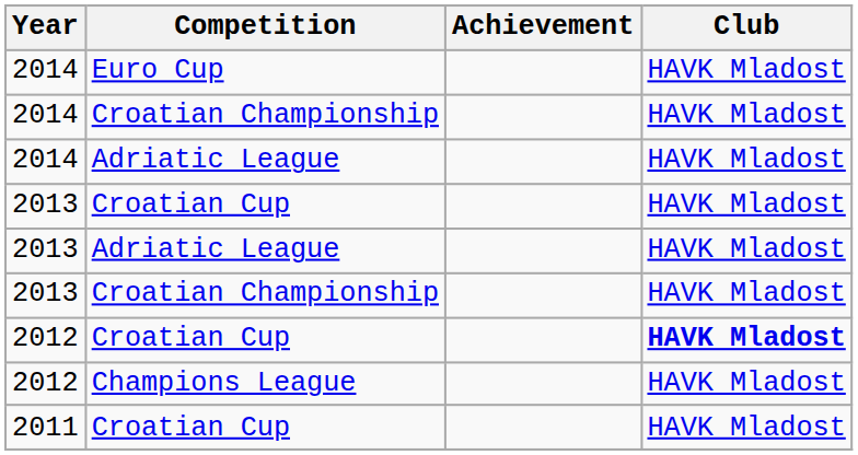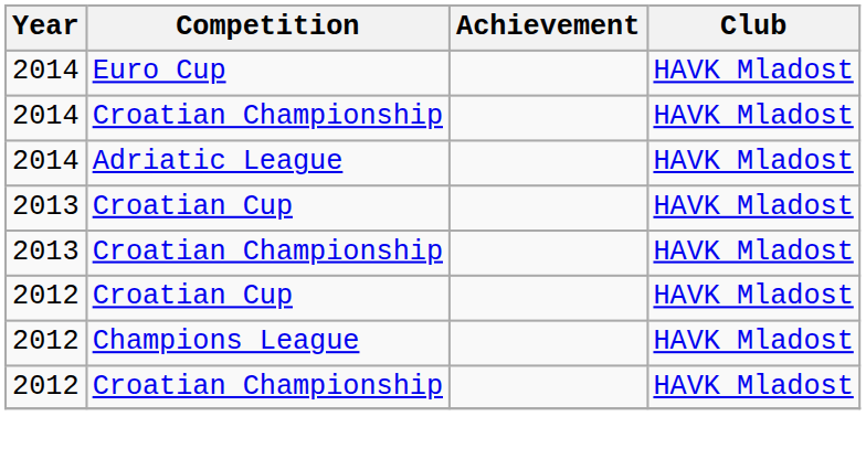- row: 2013 | Adriatic League | HAVK Mladost
2012 / Croatian Cup | Club: bold -> normal
+ row: 2012 | Croatian Championship | HAVK Mladost
- row: 2011 | Croatian Cup | HAVK Mladost
